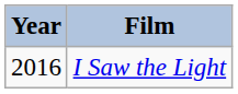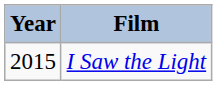I Saw the Light | Year: 2016 -> 2015
